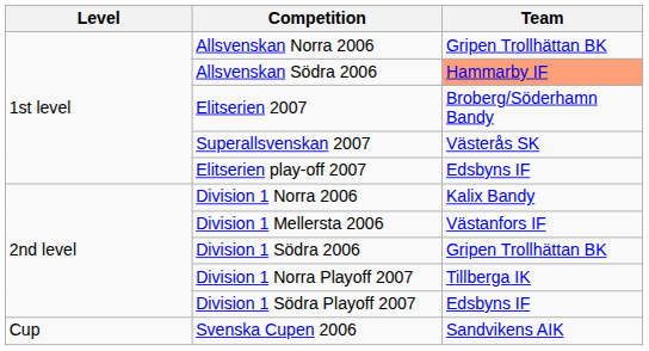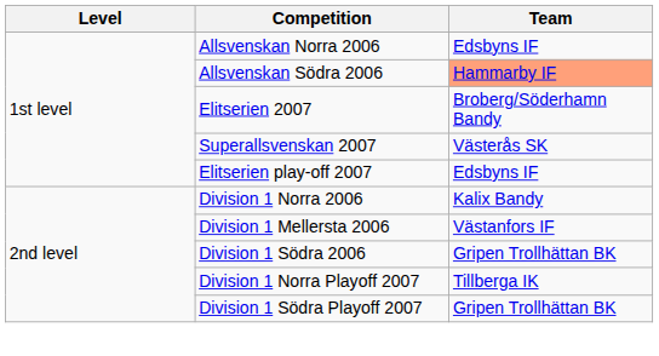Allsvenskan Norra 2006 | Team: Gripen Trollhättan BK -> Edsbyns IF
Division 1 Södra Playoff 2007 | Team: Edsbyns IF -> Gripen Trollhättan BK
- row: Cup | Svenska Cupen 2006 | Sandvikens AIK
